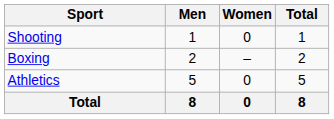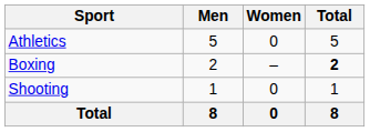rows swapped: Athletics <-> Shooting
Boxing | Total: normal -> bold
